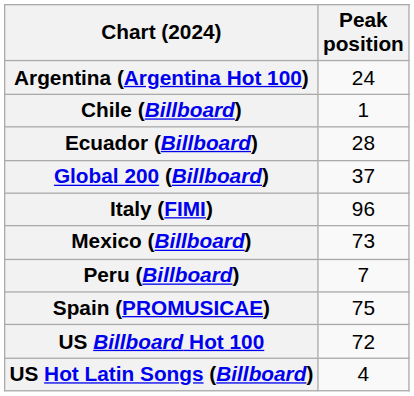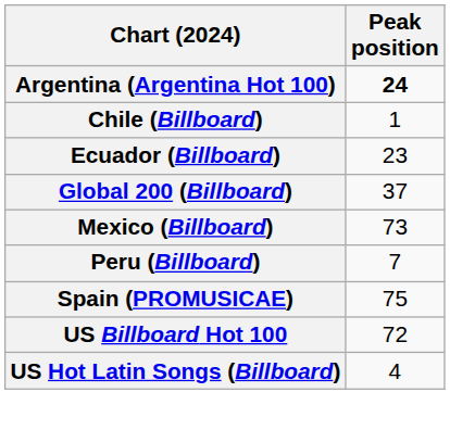Argentina (Argentina Hot 100) | Peak position: normal -> bold
Ecuador (Billboard) | Peak position: 28 -> 23
- row: Italy (FIMI) | 96
